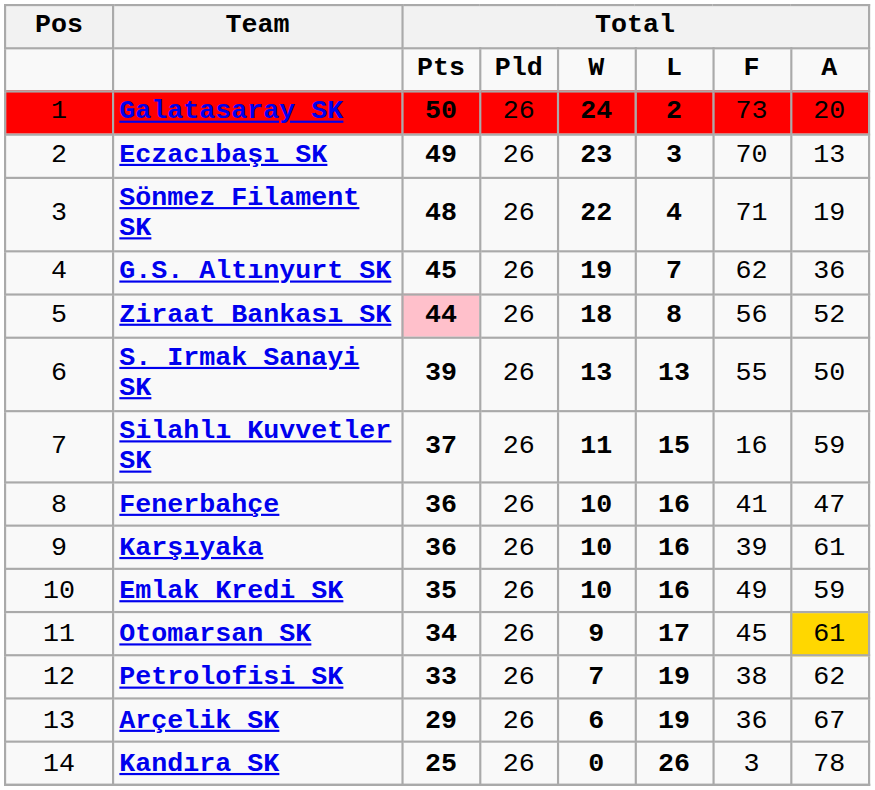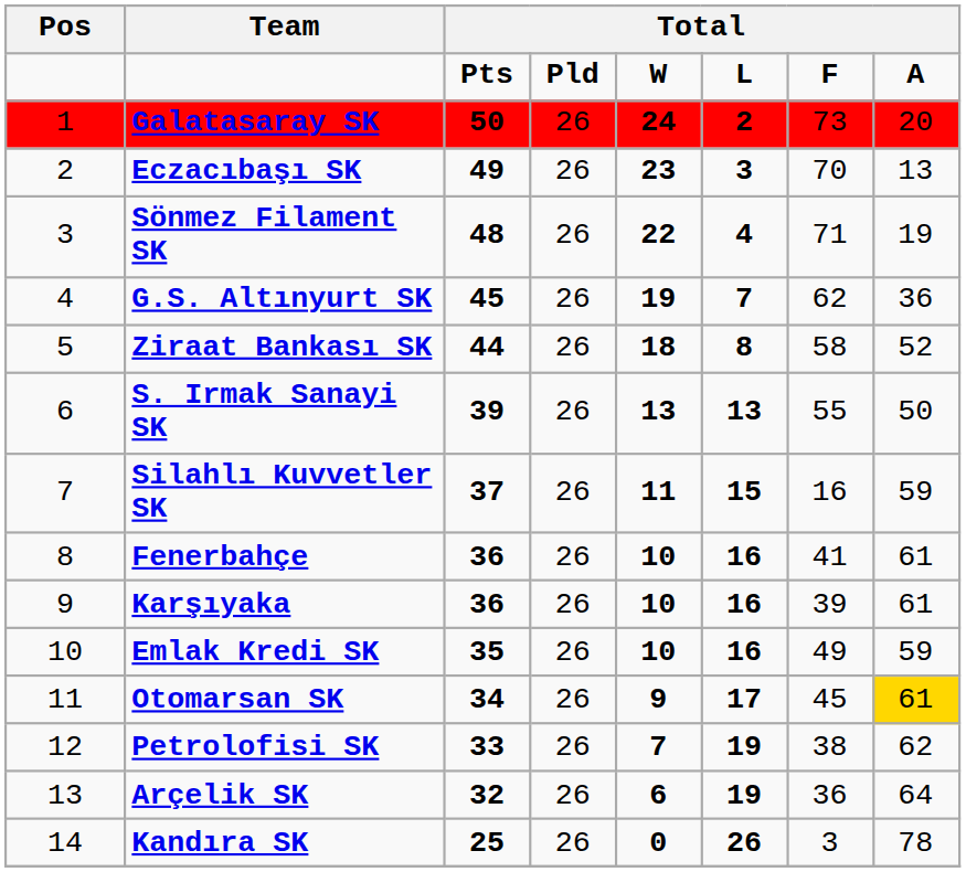Ziraat Bankası SK | column 3: pink background -> no background
Ziraat Bankası SK | column 7: 56 -> 58
Fenerbahçe | column 8: 47 -> 61
Arçelik SK | column 3: 29 -> 32
Arçelik SK | column 8: 67 -> 64
